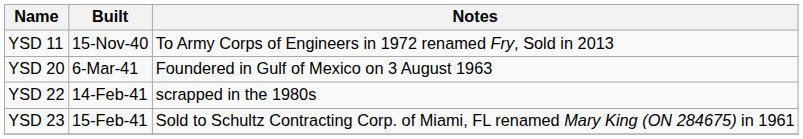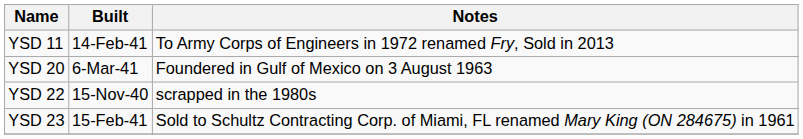YSD 11 | Built: 15-Nov-40 -> 14-Feb-41
YSD 22 | Built: 14-Feb-41 -> 15-Nov-40
